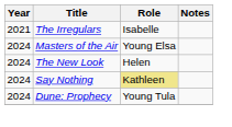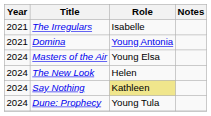+ row: 2021 | Domina | Young Antonia
